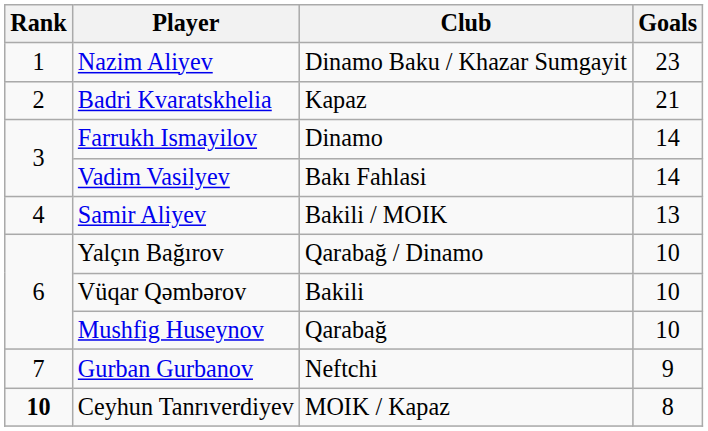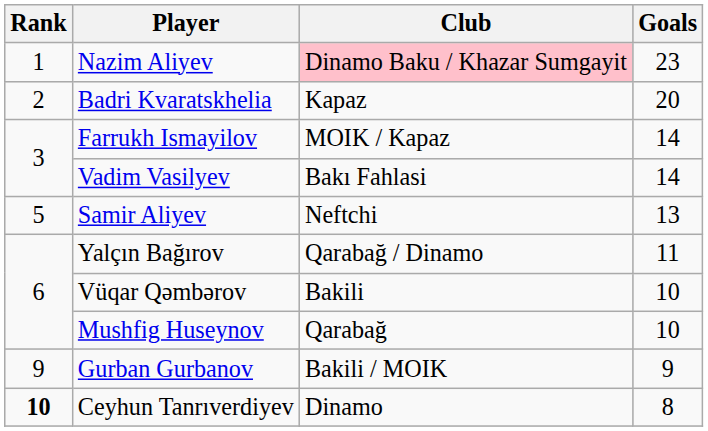Nazim Aliyev | Club: no background -> pink background
Badri Kvaratskhelia | Goals: 21 -> 20
Farrukh Ismayilov | Club: Dinamo -> MOIK / Kapaz
Samir Aliyev | Rank: 4 -> 5
Samir Aliyev | Club: Bakili / MOIK -> Neftchi
Yalçın Bağırov | Goals: 10 -> 11
Gurban Gurbanov | Rank: 7 -> 9
Gurban Gurbanov | Club: Neftchi -> Bakili / MOIK
Ceyhun Tanrıverdiyev | Club: MOIK / Kapaz -> Dinamo
